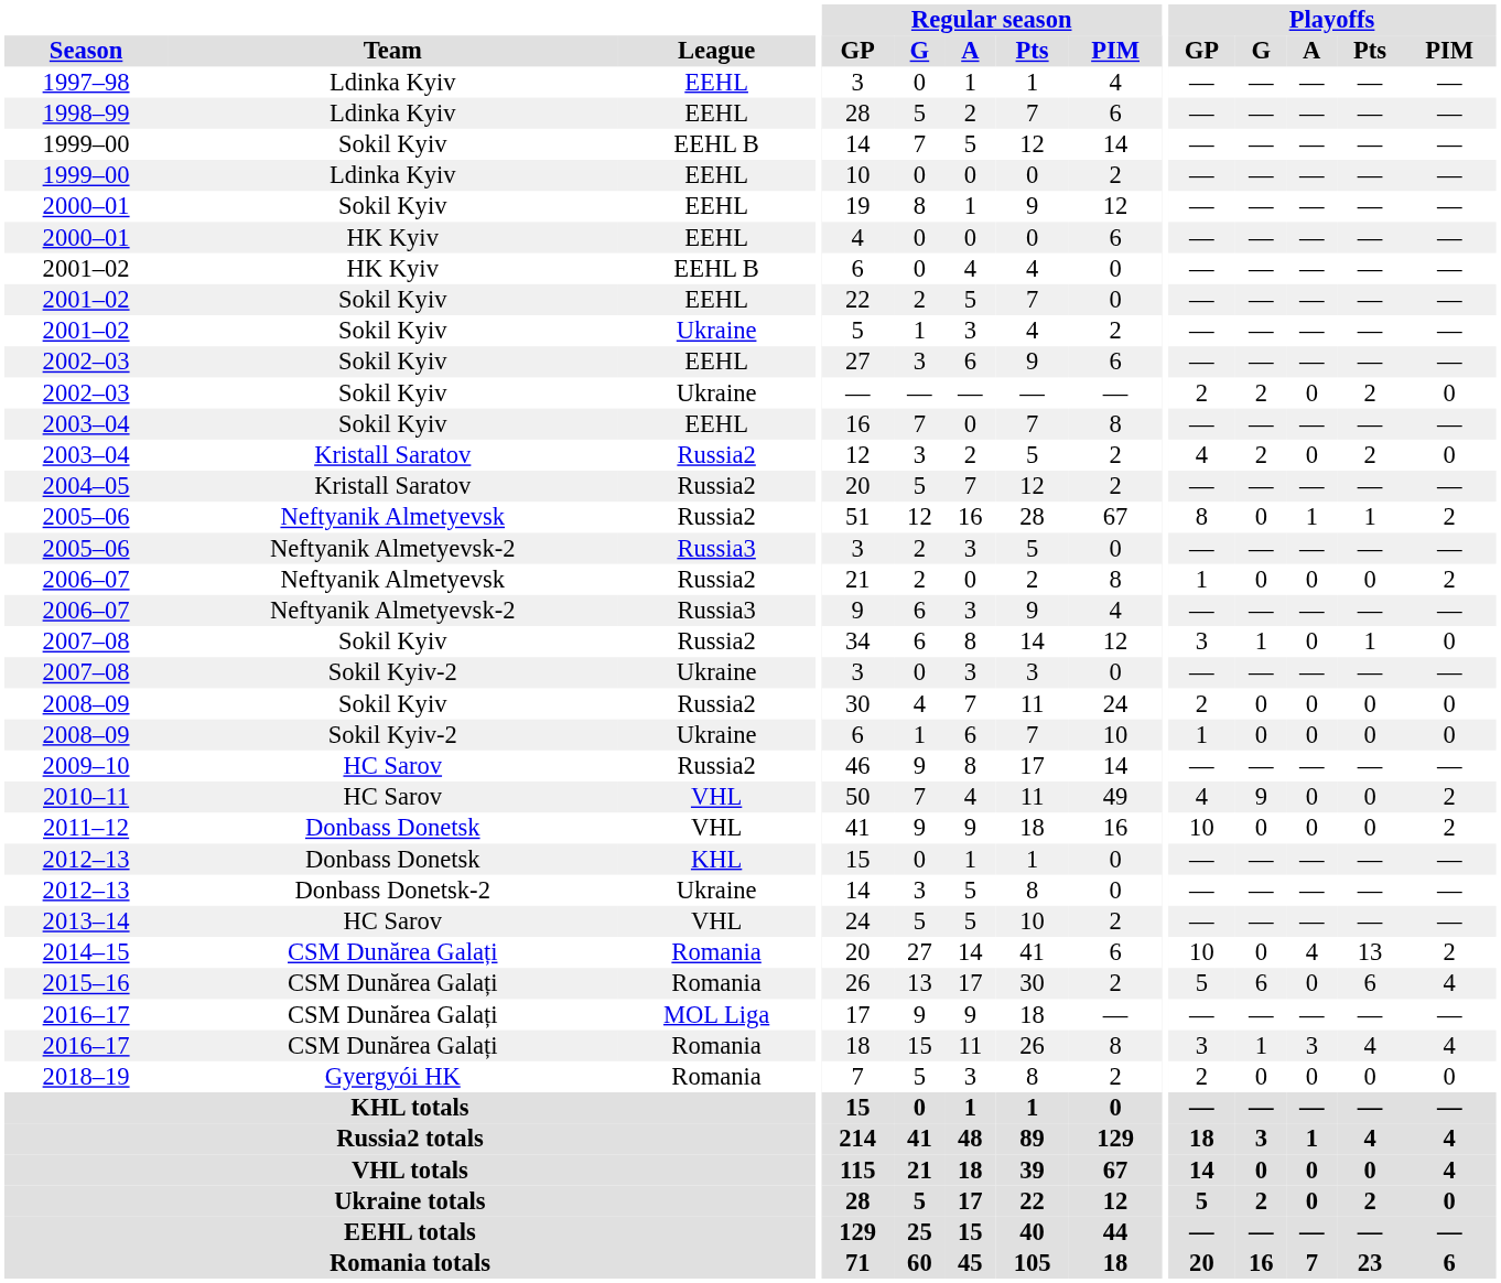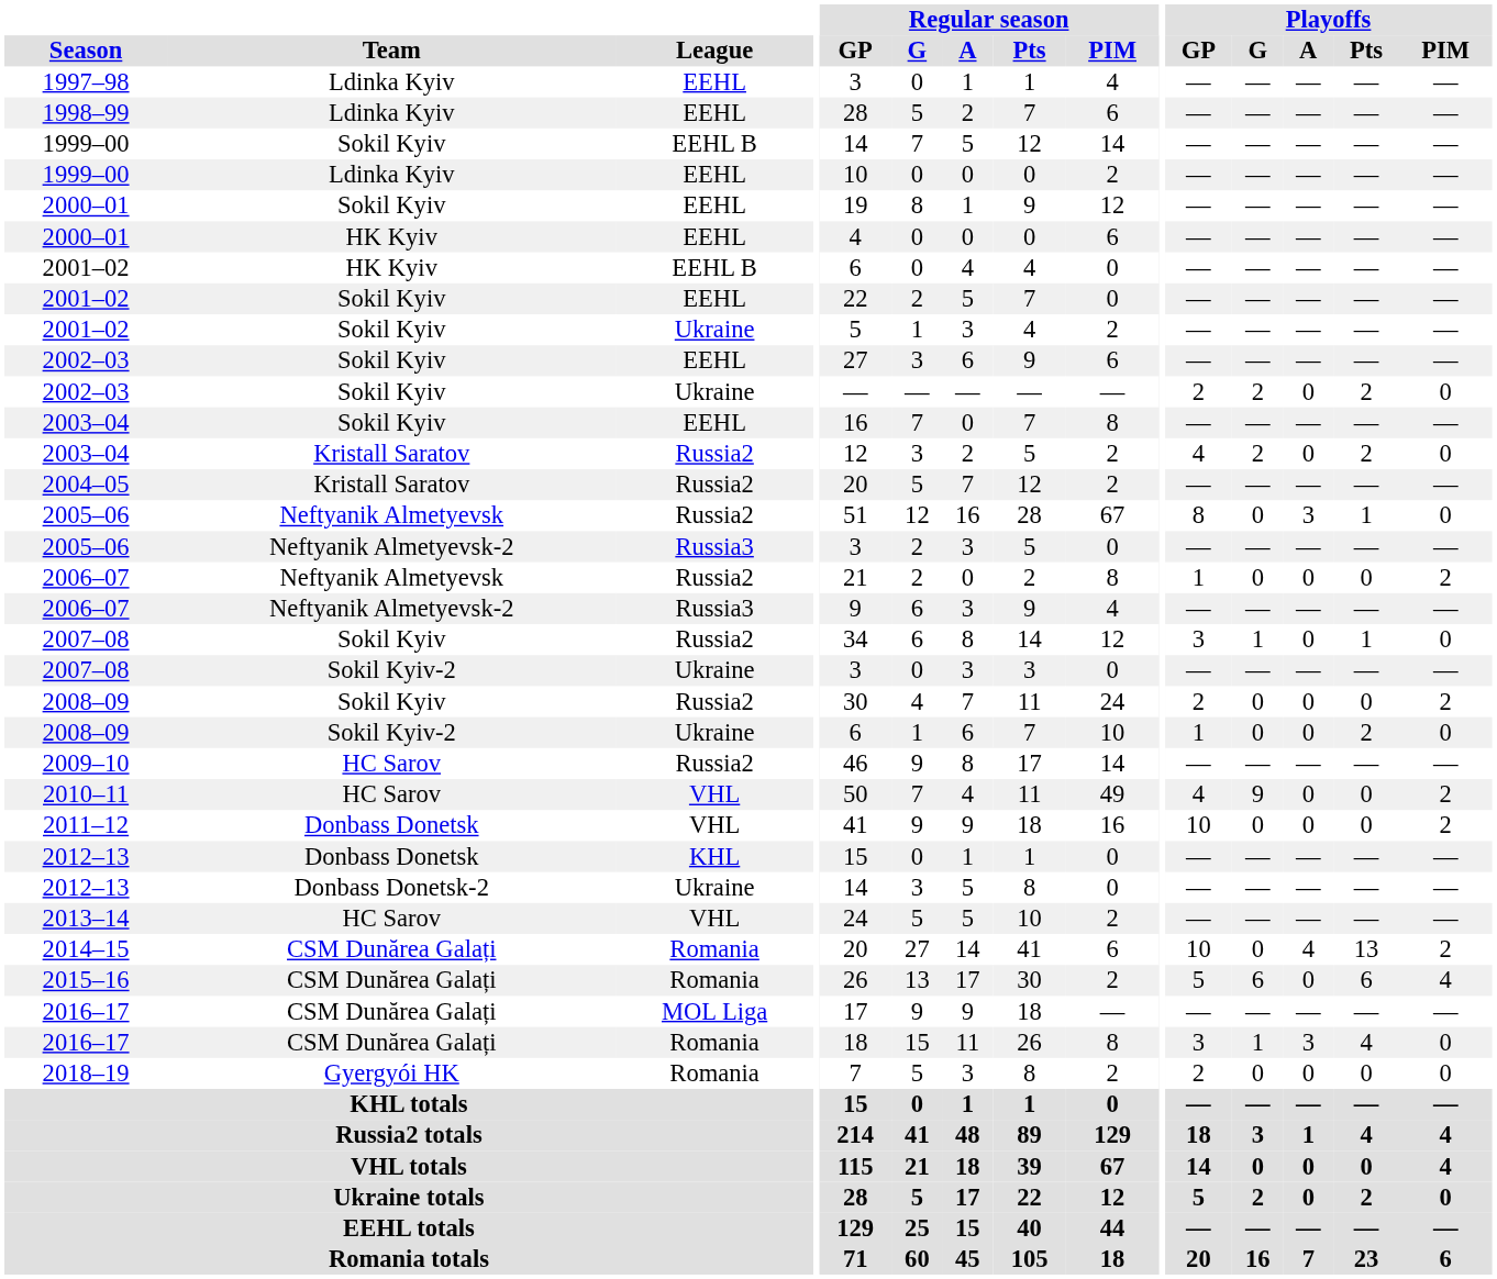2005–06 / Russia2 | Playoffs / A: 1 -> 3
2005–06 / Russia2 | Playoffs / PIM: 2 -> 0
2008–09 / Russia2 | Playoffs / PIM: 0 -> 2
2008–09 / Ukraine | Playoffs / Pts: 0 -> 2
2016–17 / Romania | Playoffs / PIM: 4 -> 0
